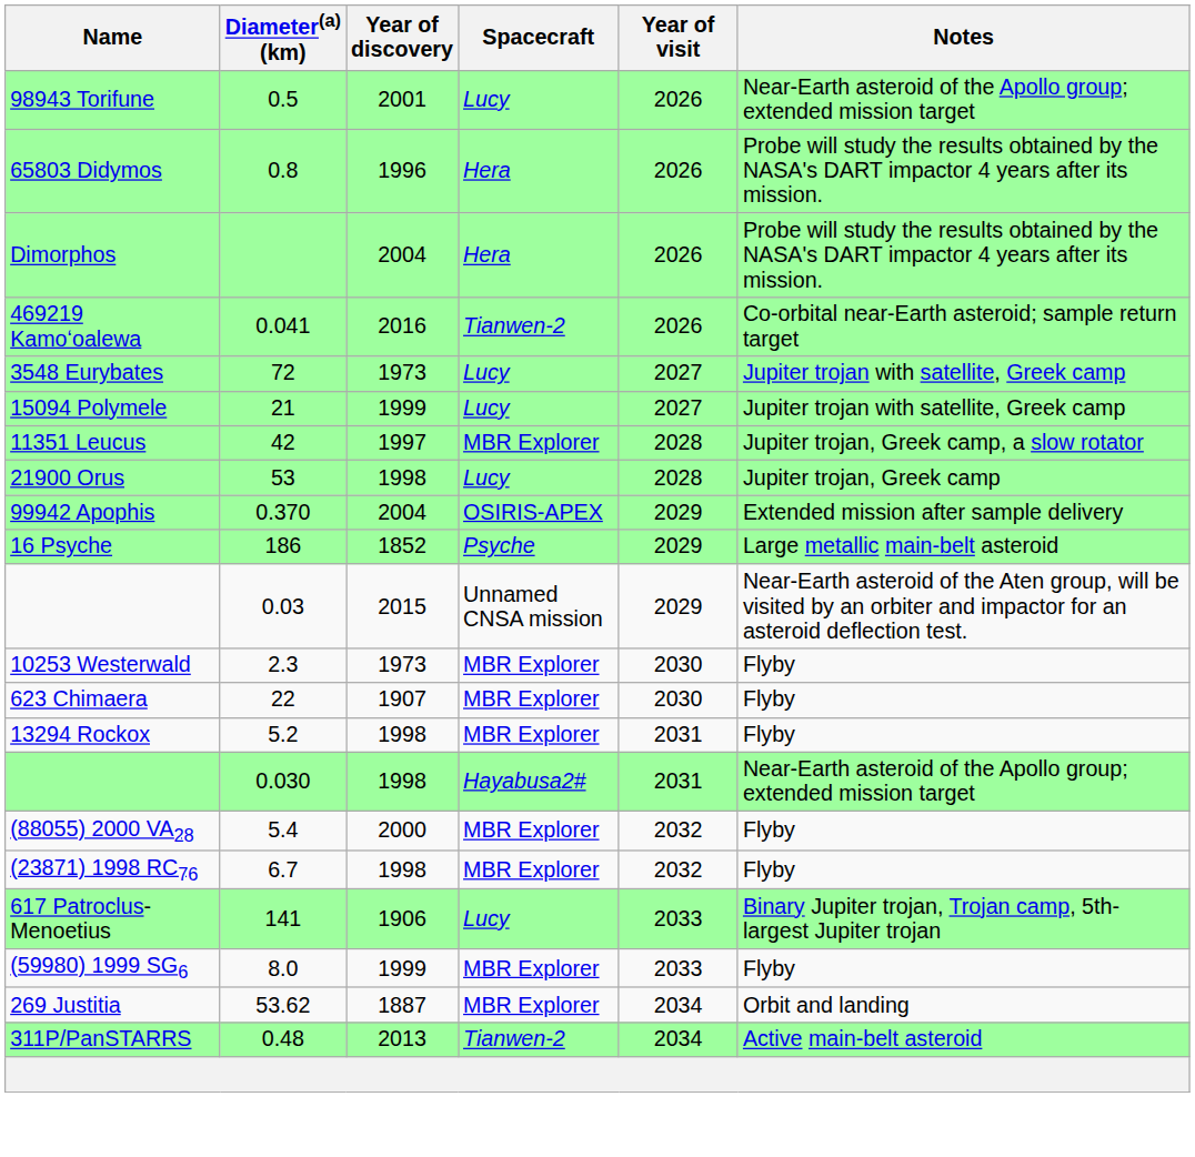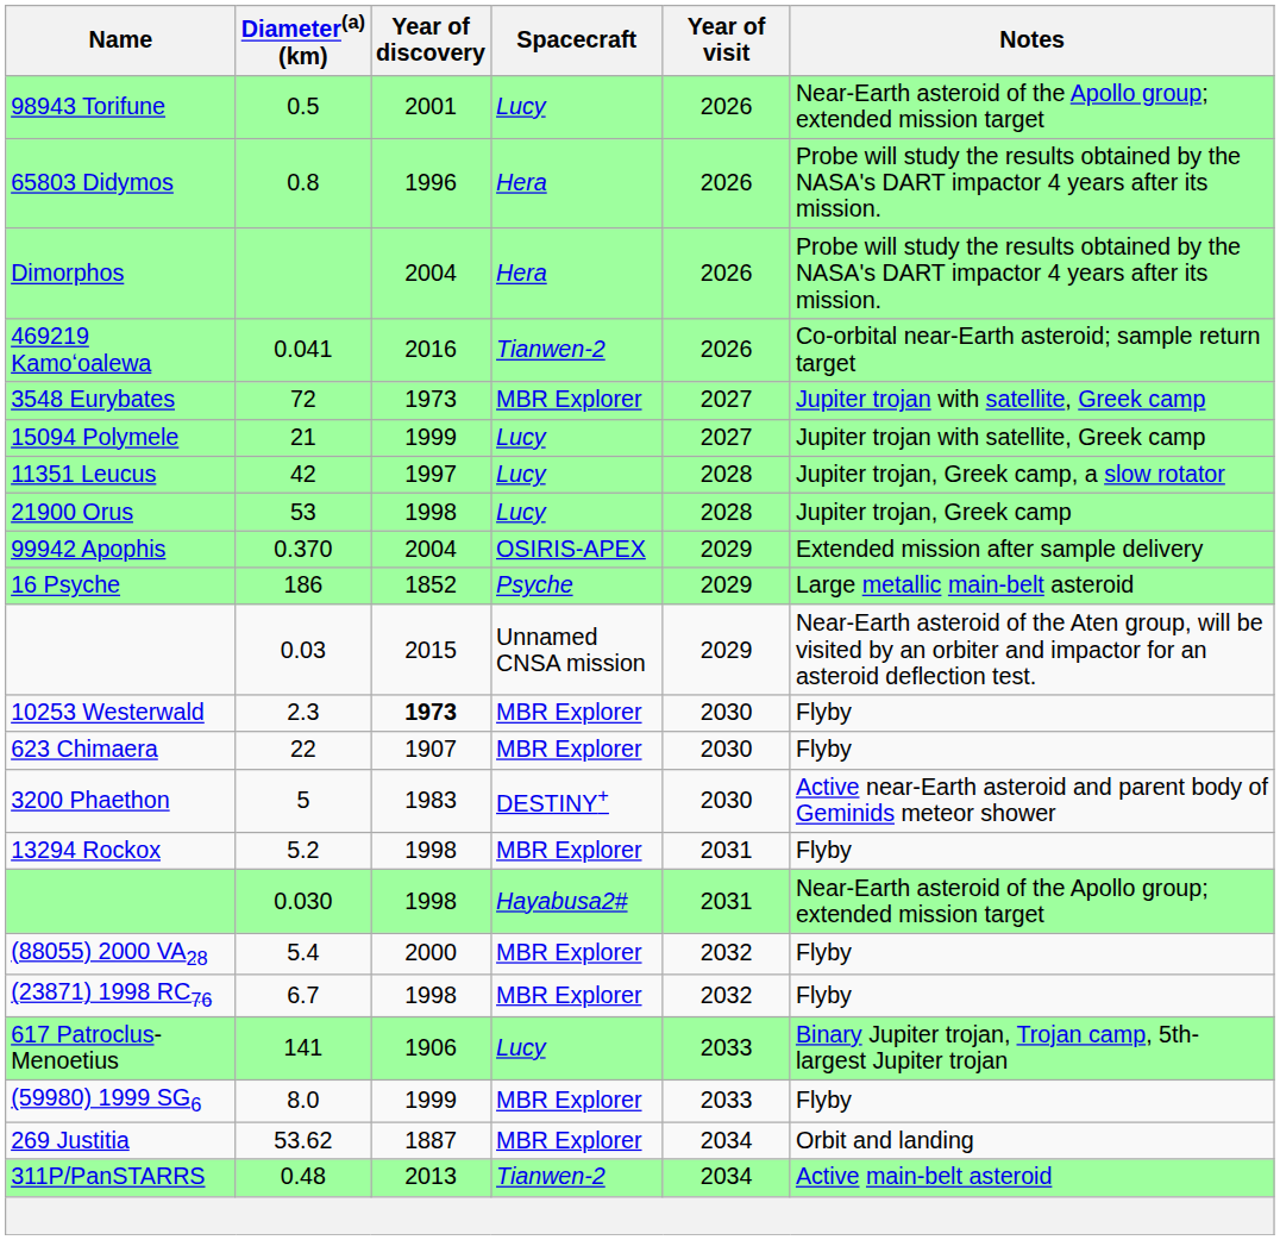3548 Eurybates | Spacecraft: Lucy -> MBR Explorer
11351 Leucus | Spacecraft: MBR Explorer -> Lucy
10253 Westerwald | Year of discovery: normal -> bold
+ row: 3200 Phaethon | 5 | 1983 | DESTINY+ | 2030 | Active near-Earth asteroid and parent body of Geminids meteor shower
